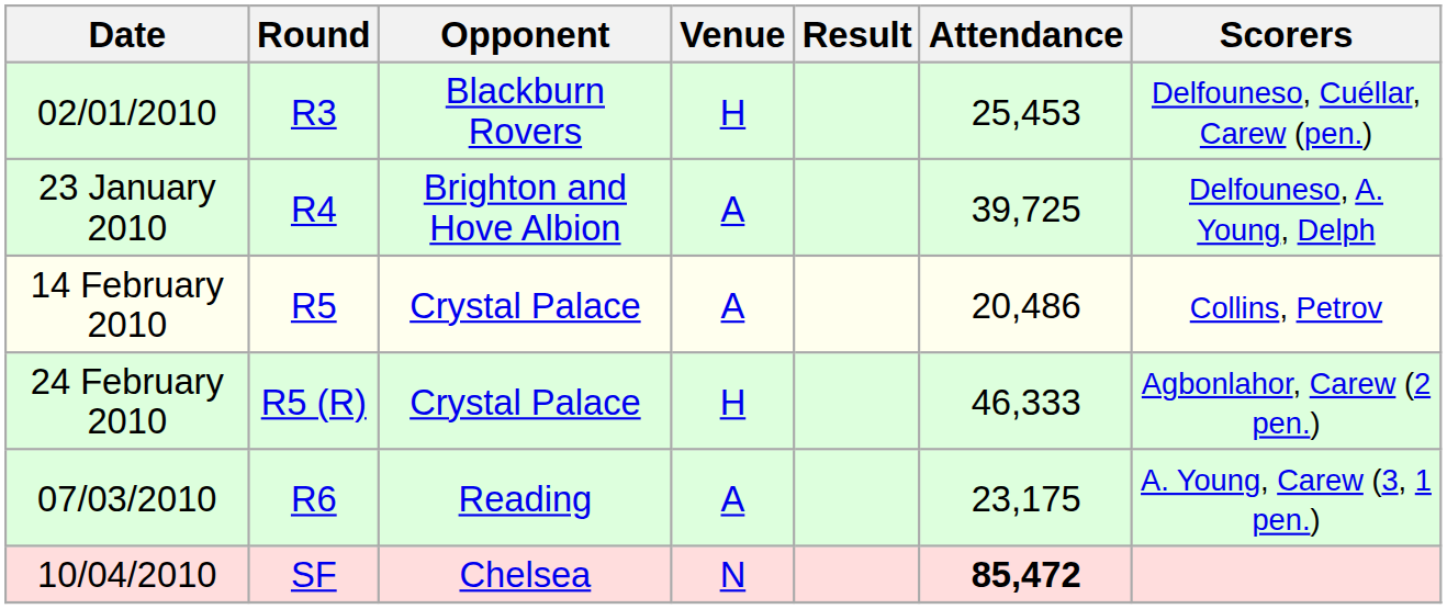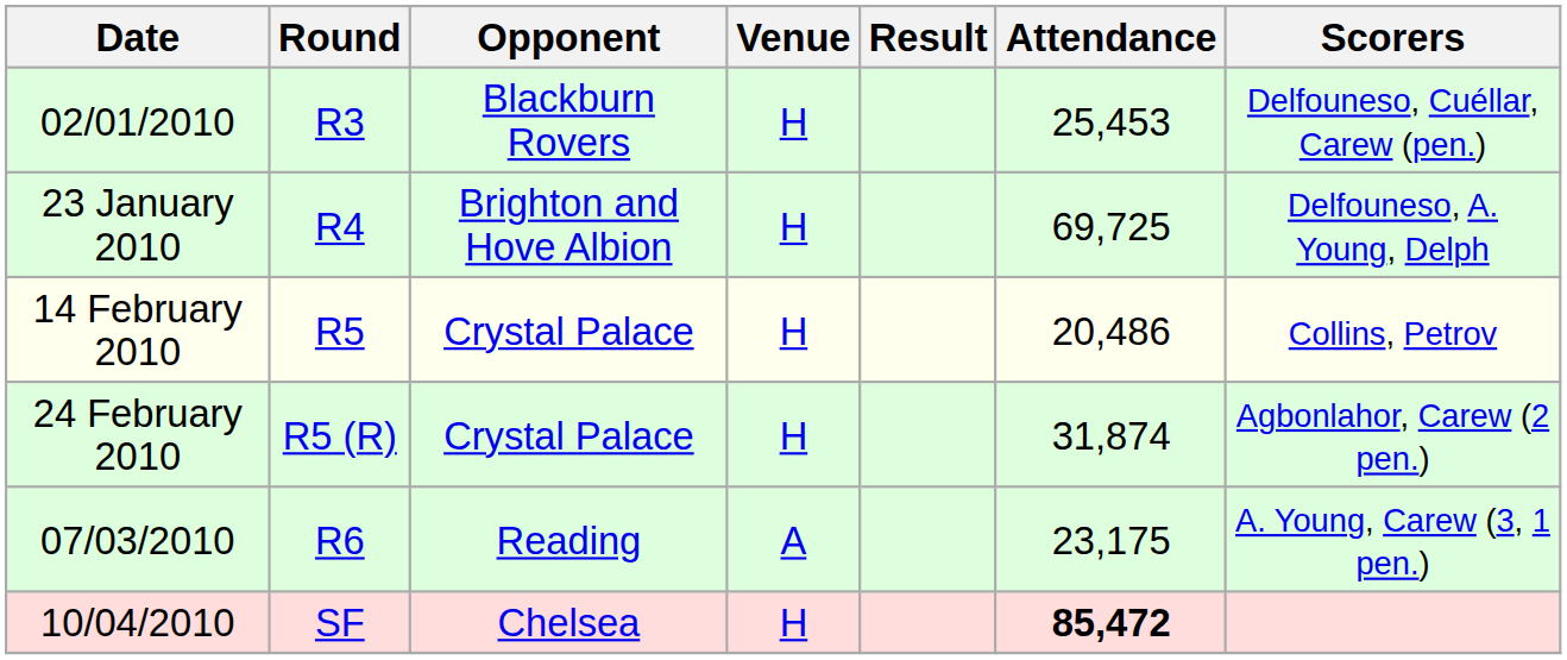23 January 2010 | Venue: A -> H
23 January 2010 | Attendance: 39,725 -> 69,725
14 February 2010 | Venue: A -> H
24 February 2010 | Attendance: 46,333 -> 31,874
10/04/2010 | Venue: N -> H
